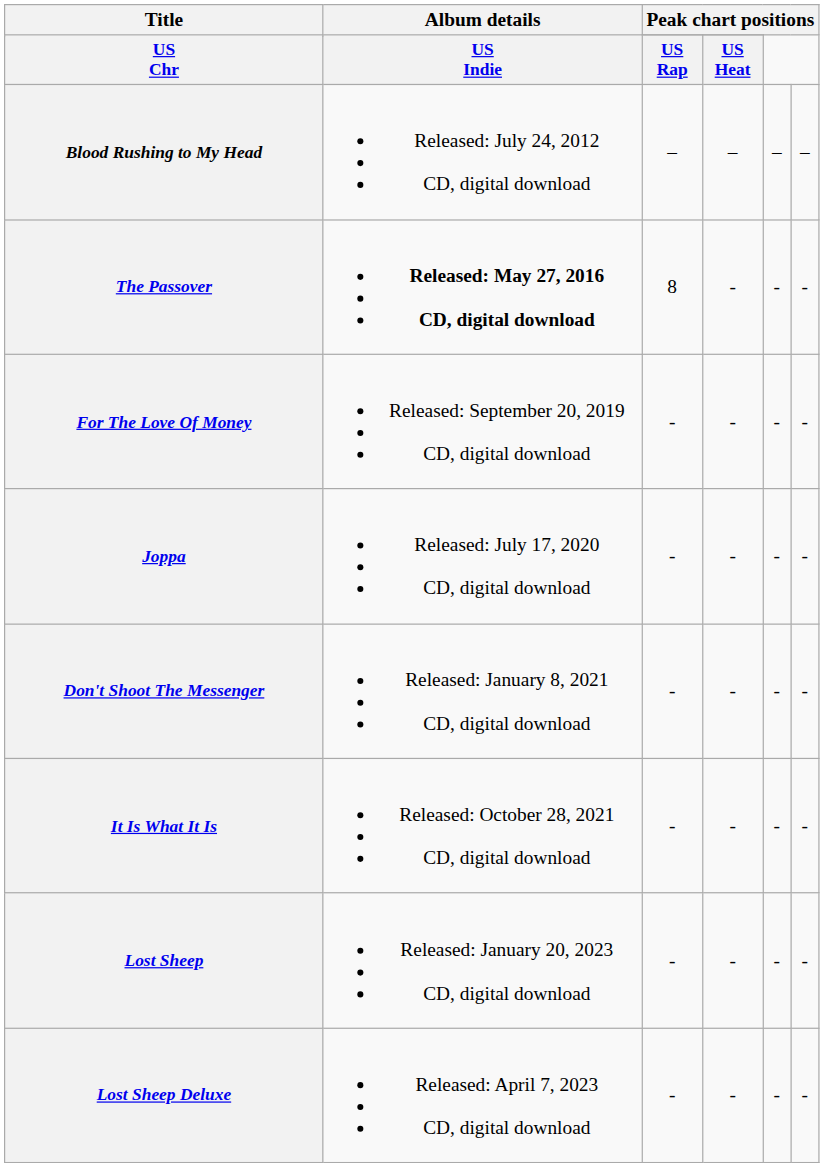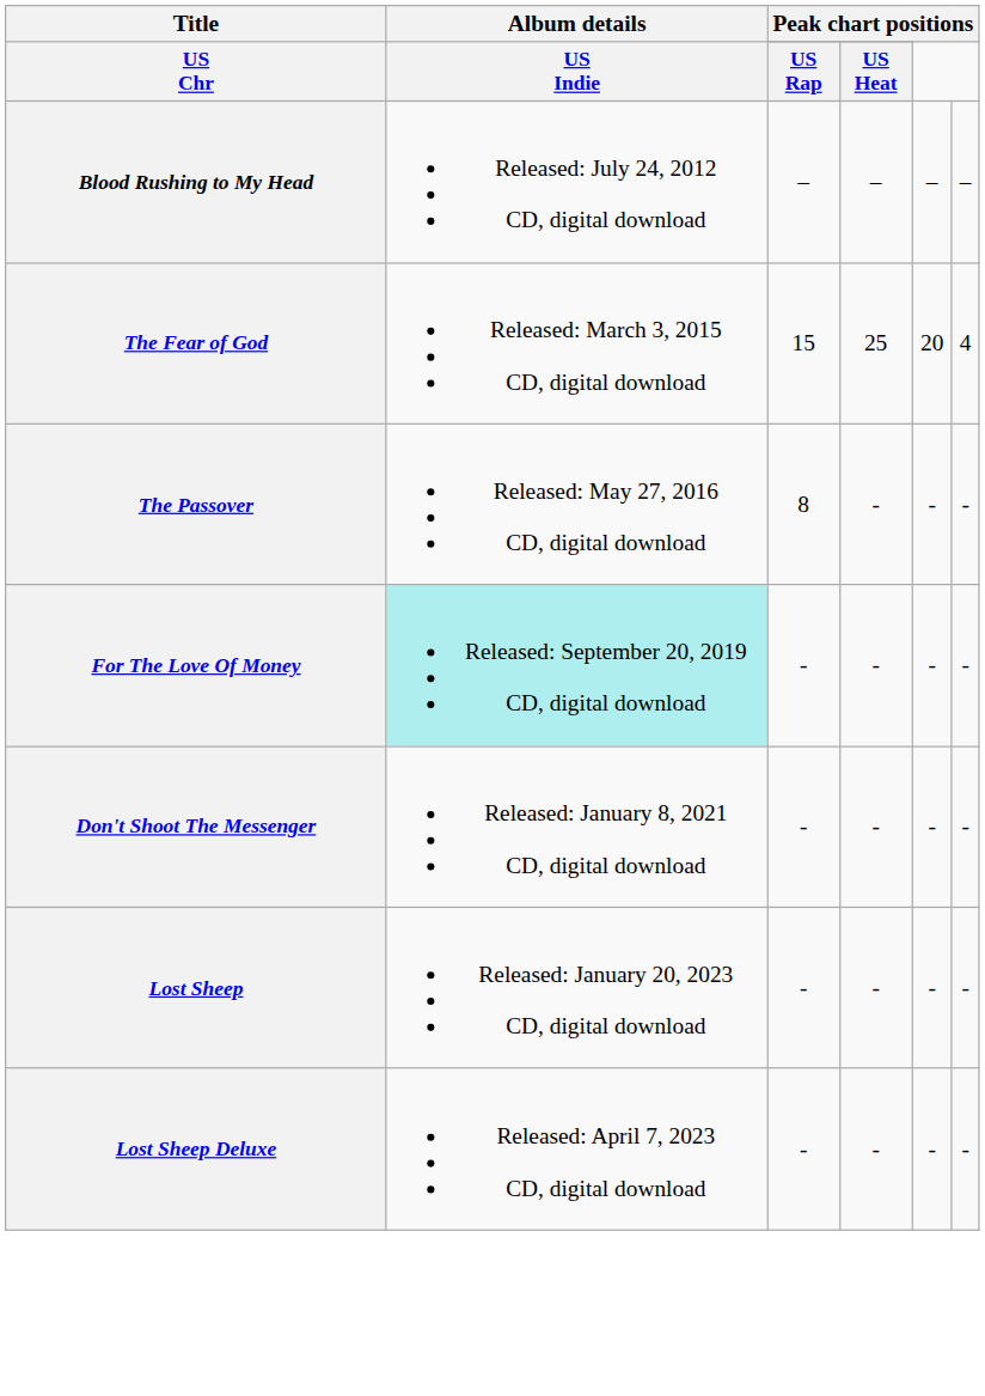+ row: The Fear of God | Released: March 3, 2015 CD, digital download | 15 | 25 | 20 | 4
The Passover | Album details: bold -> normal
For The Love Of Money | Album details: no background -> paleturquoise background
- row: Joppa | Released: July 17, 2020 CD, digital download | - | - | - | -
- row: It Is What It Is | Released: October 28, 2021 CD, digital download | - | - | - | -
